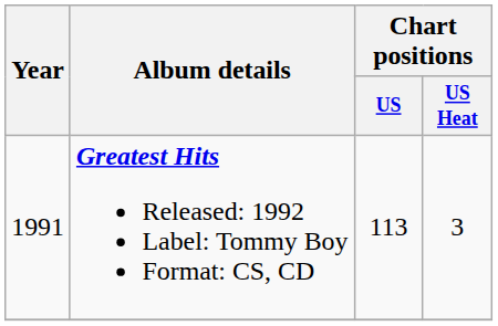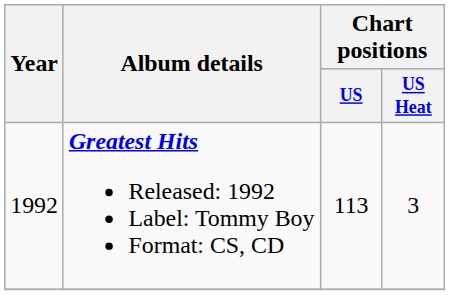Greatest Hits Released: 1992 Label: Tommy Boy Format: CS, CD | Year: 1991 -> 1992
